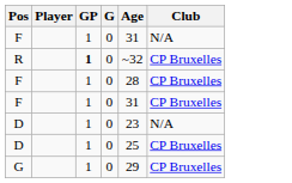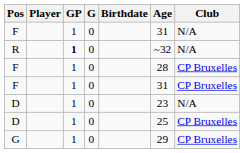+ column: Birthdate
R | Club: CP Bruxelles -> N/A
